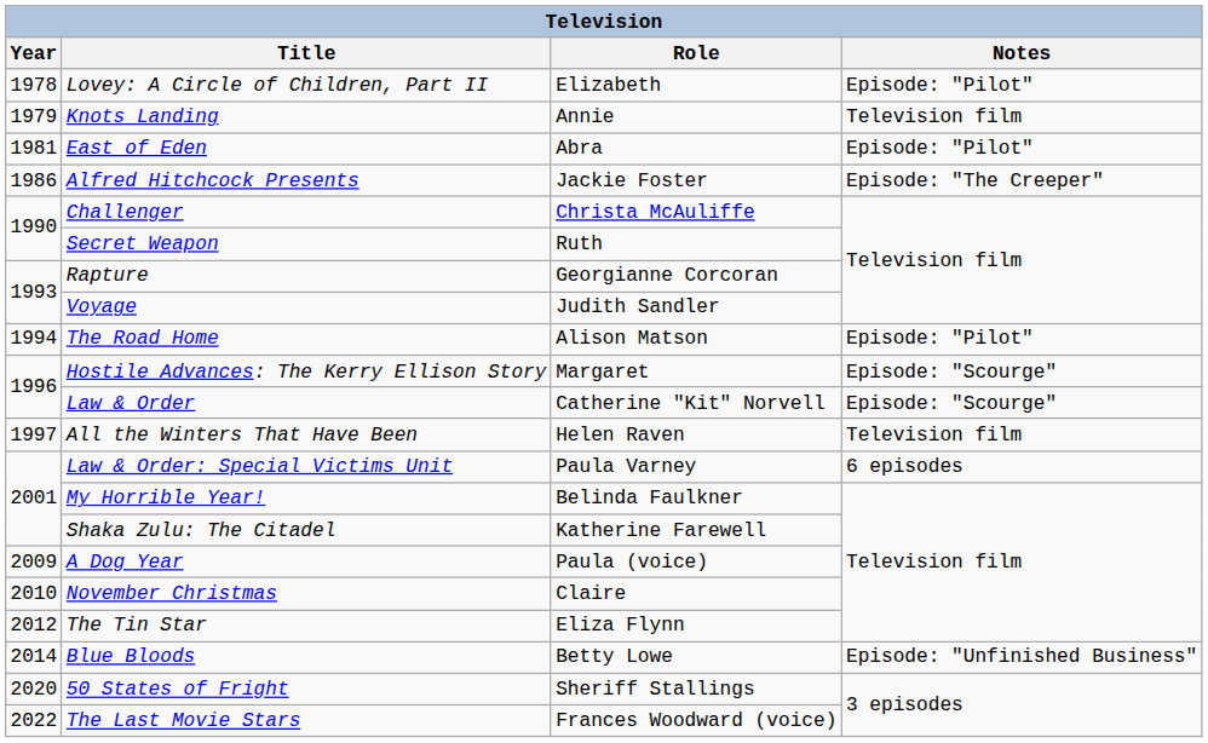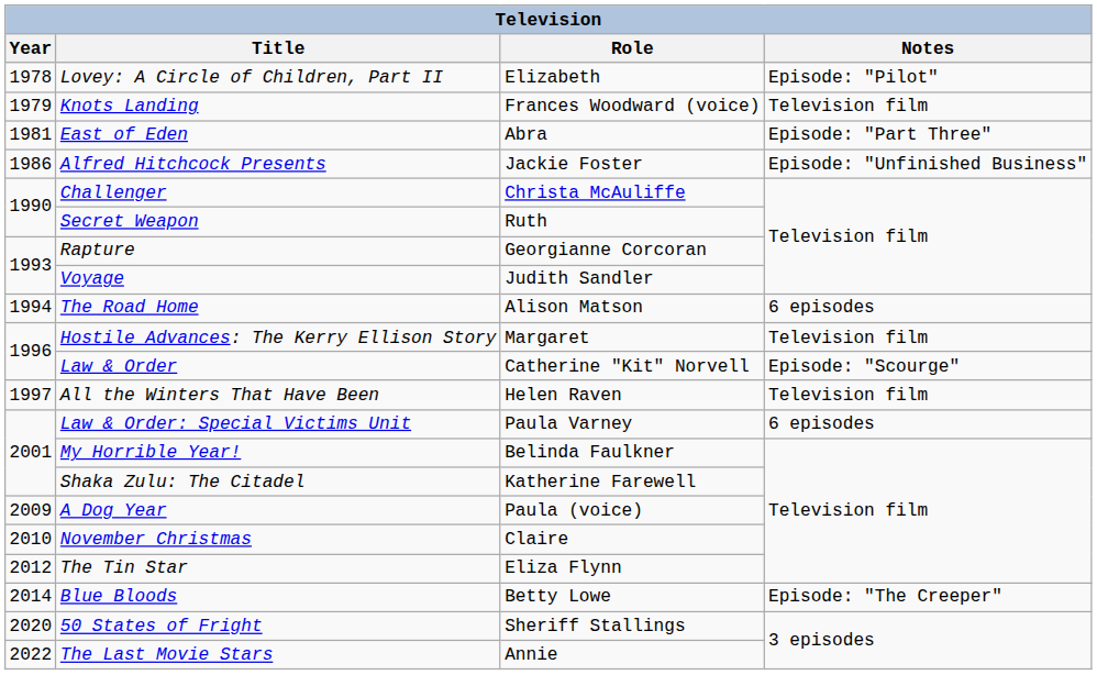Knots Landing | Role: Annie -> Frances Woodward (voice)
East of Eden | Notes: Episode: "Pilot" -> Episode: "Part Three"
Alfred Hitchcock Presents | Notes: Episode: "The Creeper" -> Episode: "Unfinished Business"
The Road Home | Notes: Episode: "Pilot" -> 6 episodes
Hostile Advances: The Kerry Ellison Story | Notes: Episode: "Scourge" -> Television film
Blue Bloods | Notes: Episode: "Unfinished Business" -> Episode: "The Creeper"
The Last Movie Stars | Role: Frances Woodward (voice) -> Annie
